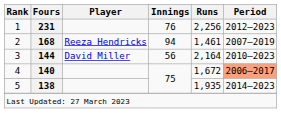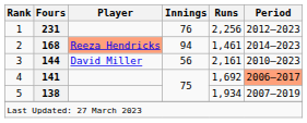2 | Player: no background -> lightsalmon background
2 | Period: 2007–2019 -> 2014–2023
3 | Runs: 2,164 -> 2,161
4 | Fours: 140 -> 141
4 | Runs: 1,672 -> 1,692
5 | Runs: 1,935 -> 1,934
5 | Period: 2014–2023 -> 2007–2019
